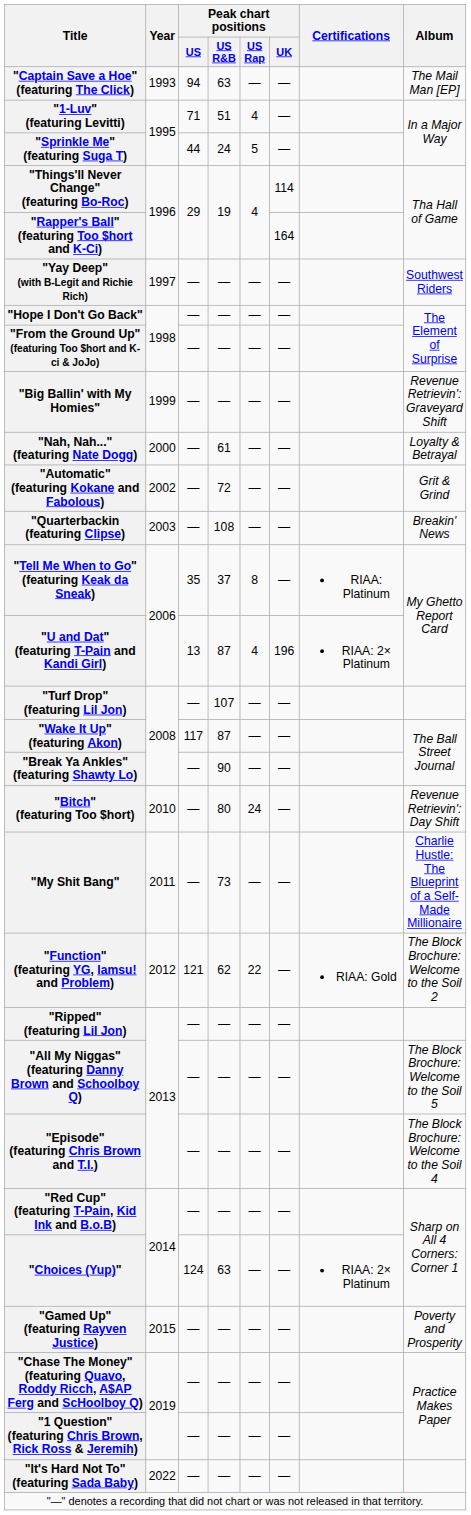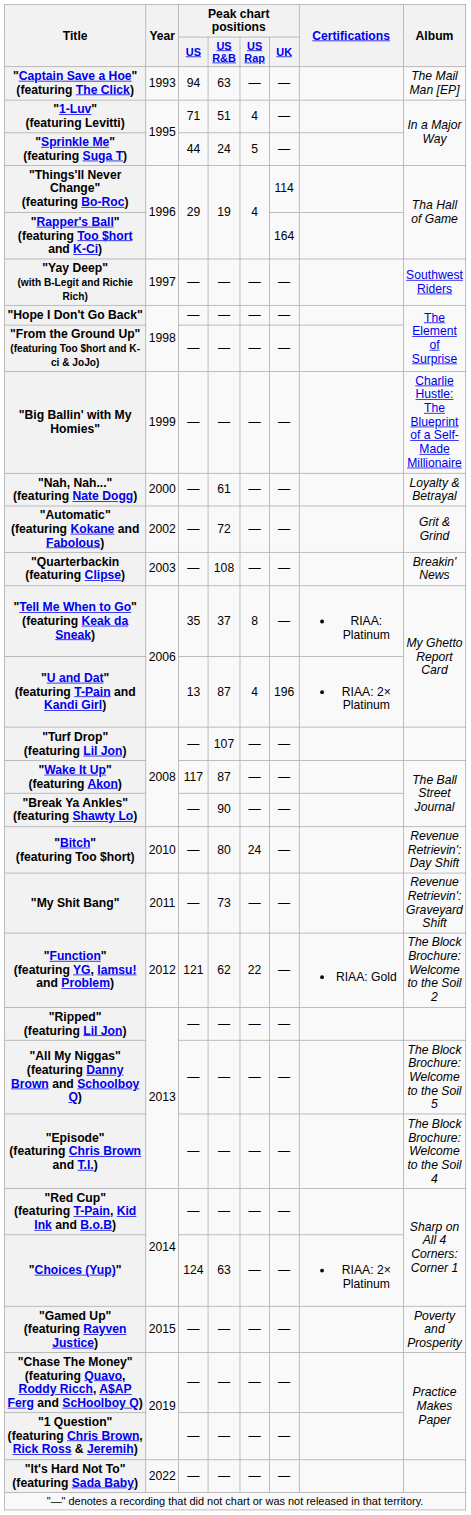"Big Ballin' with My Homies" | Album: Revenue Retrievin': Graveyard Shift -> Charlie Hustle: The Blueprint of a Self-Made Millionaire
"My Shit Bang" | Album: Charlie Hustle: The Blueprint of a Self-Made Millionaire -> Revenue Retrievin': Graveyard Shift
